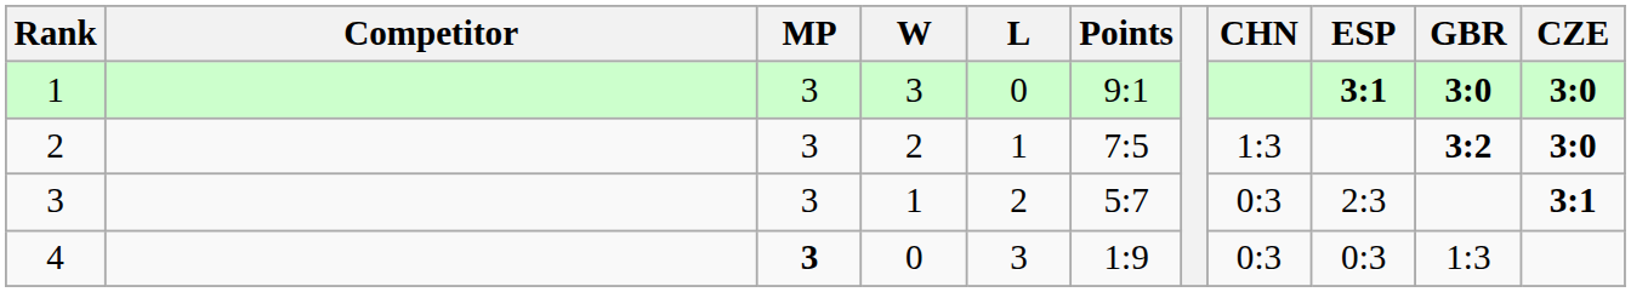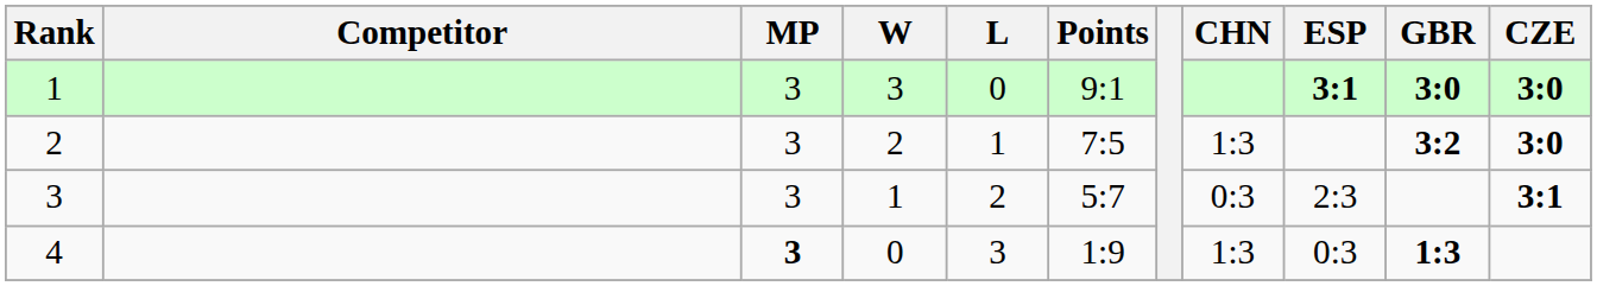4 | CHN: 0:3 -> 1:3
4 | GBR: normal -> bold
